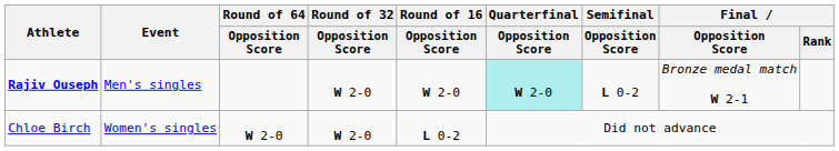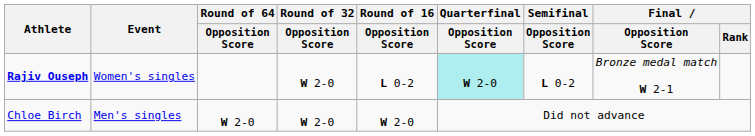Rajiv Ouseph | Event: Men's singles -> Women's singles
Rajiv Ouseph | Round of 16 / Opposition Score: W 2-0 -> L 0-2
Chloe Birch | Event: Women's singles -> Men's singles
Chloe Birch | Round of 16 / Opposition Score: L 0-2 -> W 2-0
